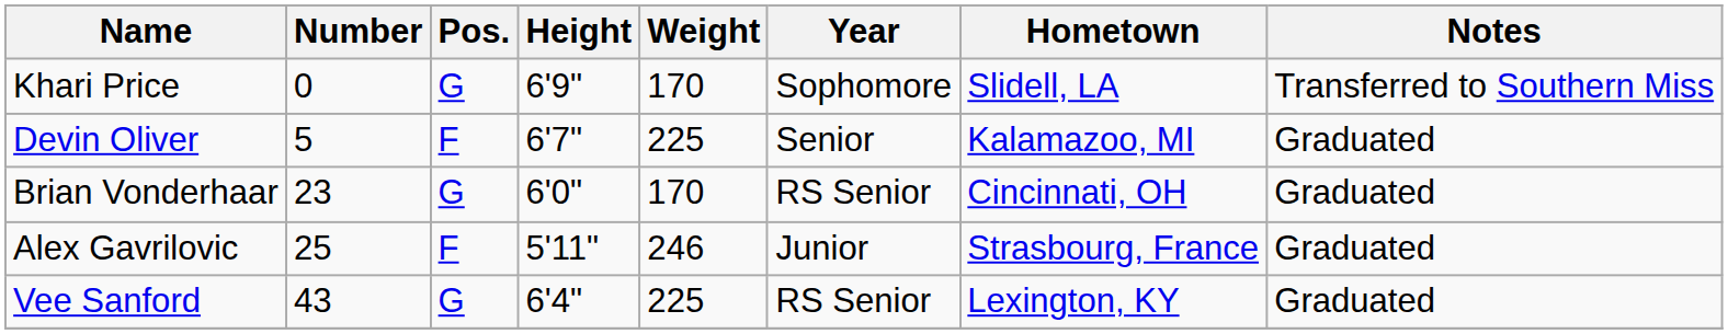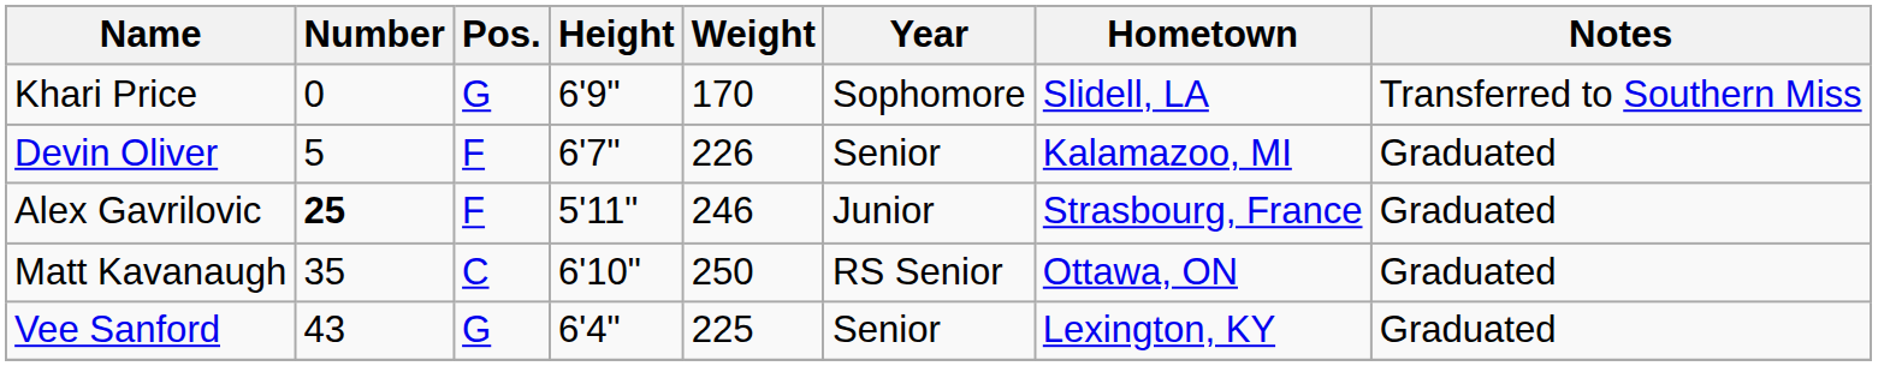Devin Oliver | Weight: 225 -> 226
- row: Brian Vonderhaar | 23 | G | 6'0" | 170 | RS Senior | Cincinnati, OH | Graduated
Alex Gavrilovic | Number: normal -> bold
+ row: Matt Kavanaugh | 35 | C | 6'10" | 250 | RS Senior | Ottawa, ON | Graduated
Vee Sanford | Year: RS Senior -> Senior
